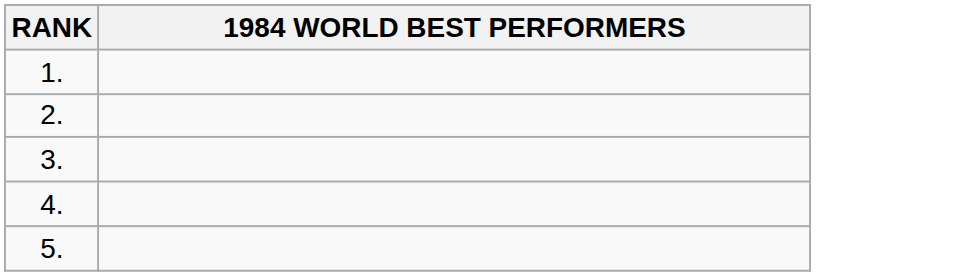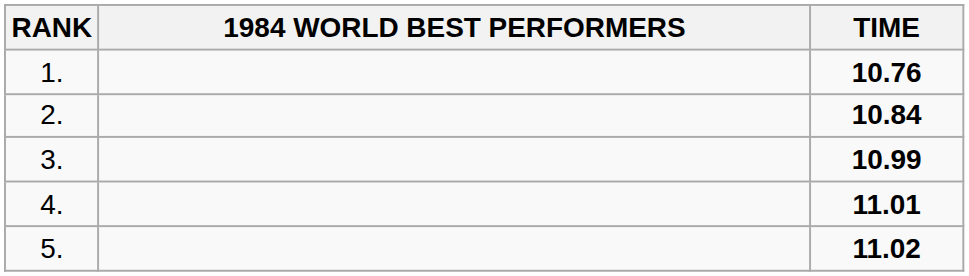+ column: TIME | 10.76 | 10.84 | 10.99 | 11.01 | 11.02
